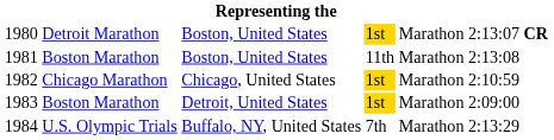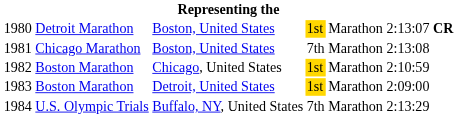1981 | column 2: Boston Marathon -> Chicago Marathon
1981 | column 4: 11th -> 7th
1982 | column 2: Chicago Marathon -> Boston Marathon
